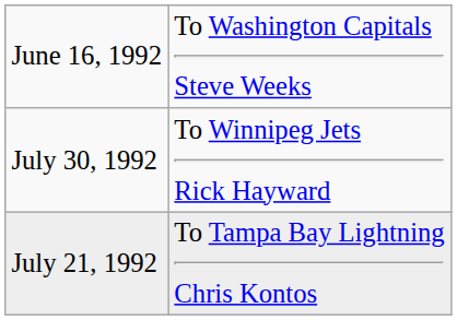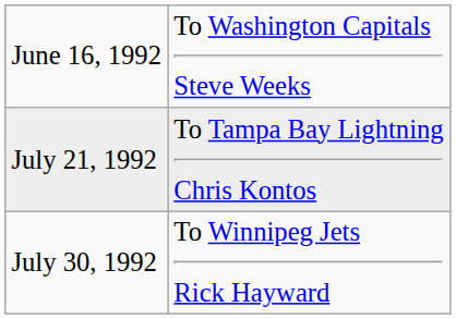rows swapped: July 21, 1992 <-> July 30, 1992
